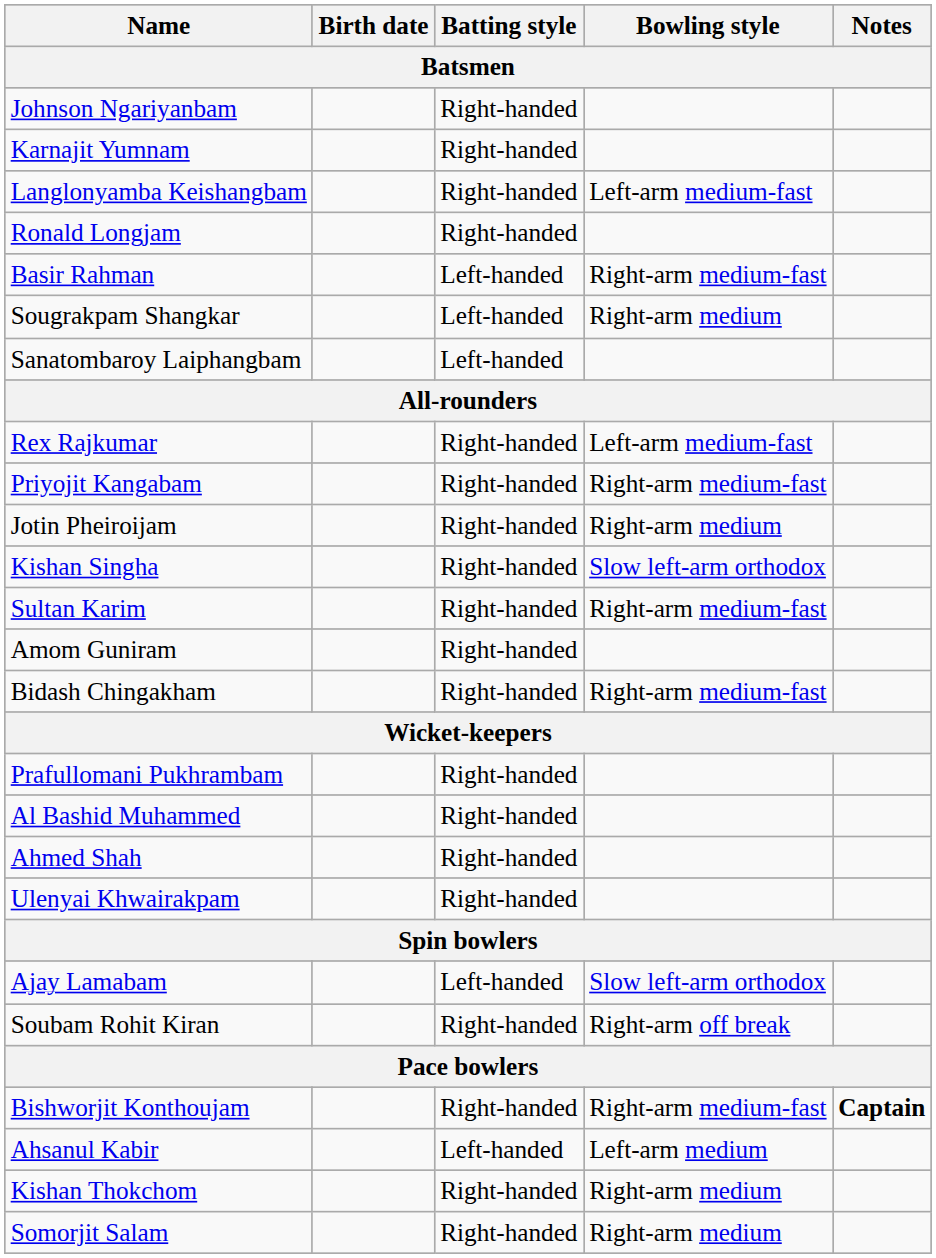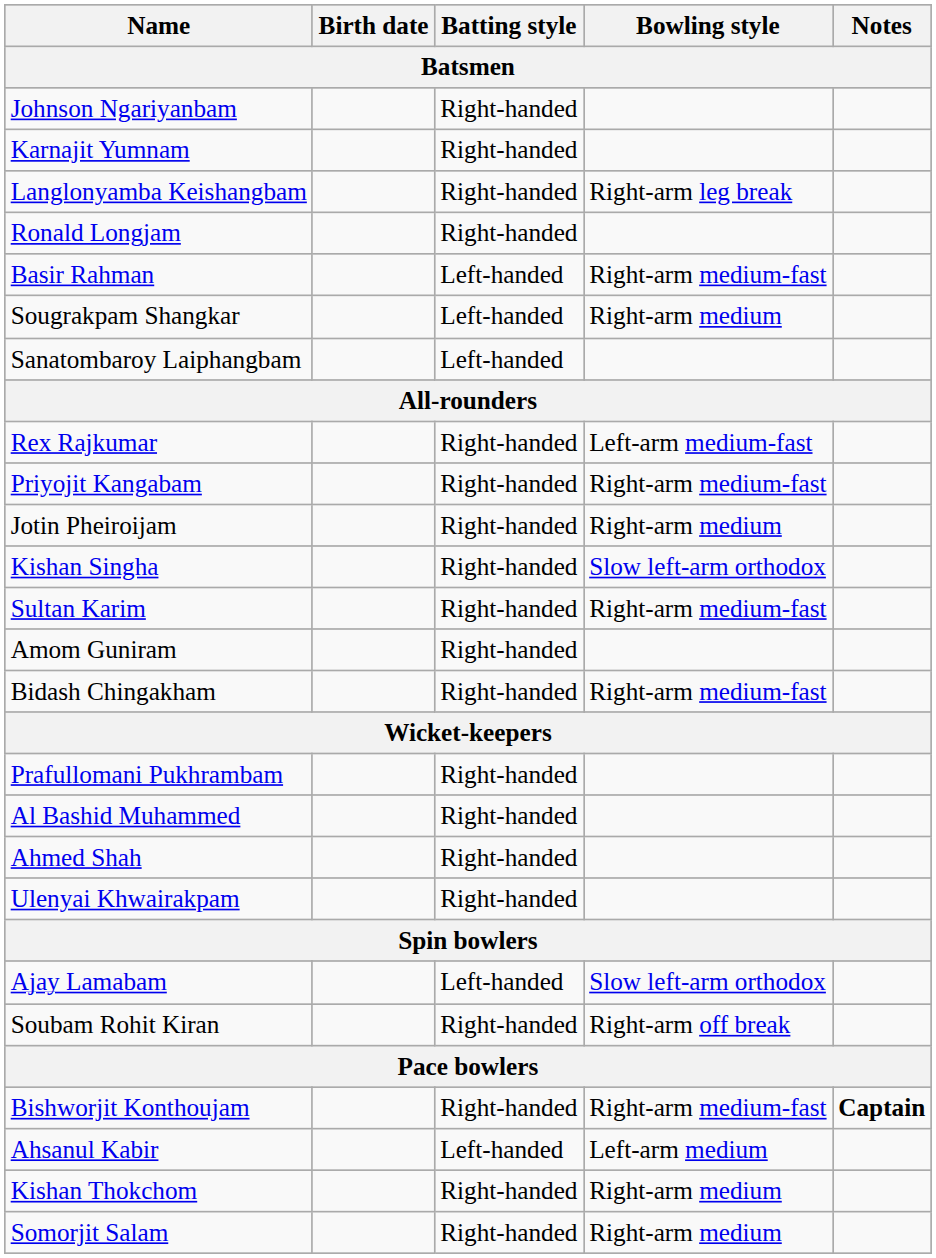Langlonyamba Keishangbam | Bowling style: Left-arm medium-fast -> Right-arm leg break
